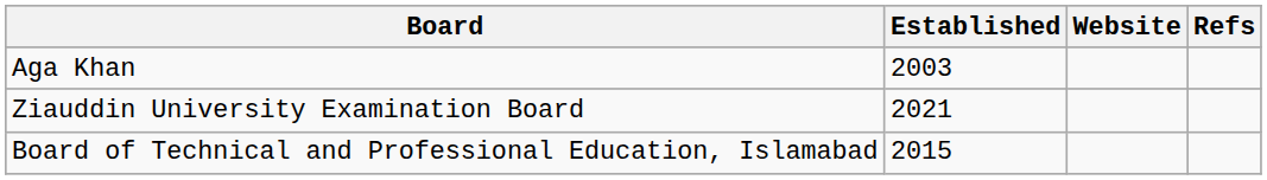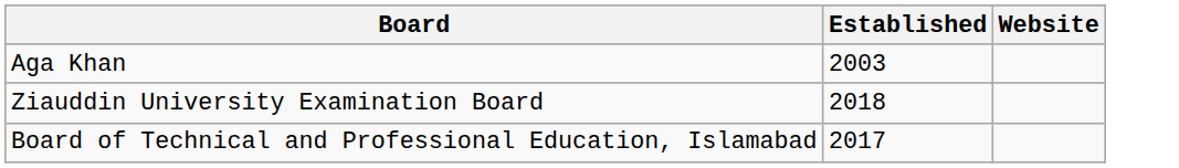- column: Refs
Ziauddin University Examination Board | Established: 2021 -> 2018
Board of Technical and Professional Education, Islamabad | Established: 2015 -> 2017
